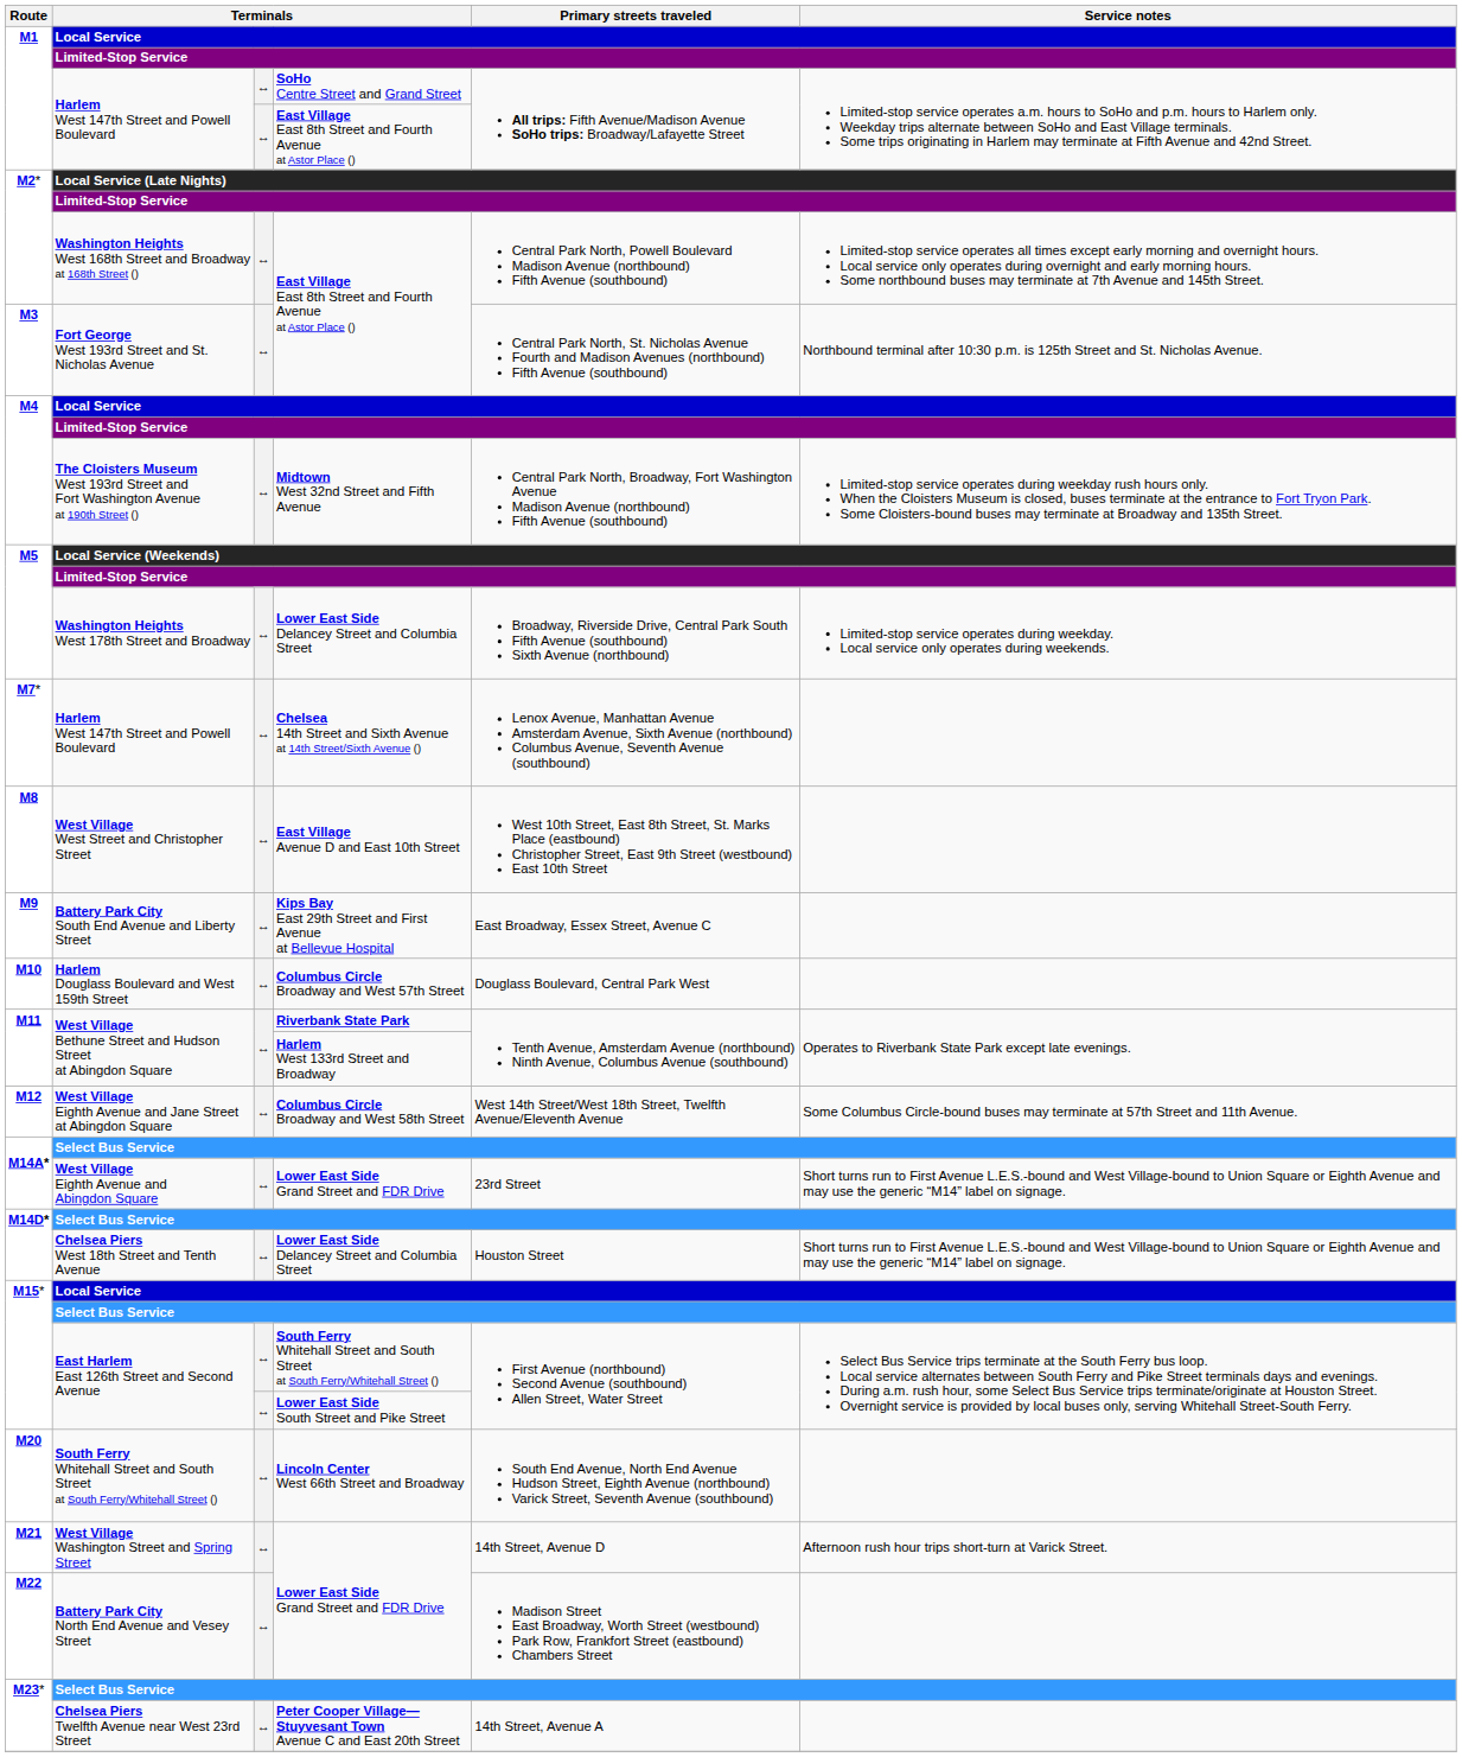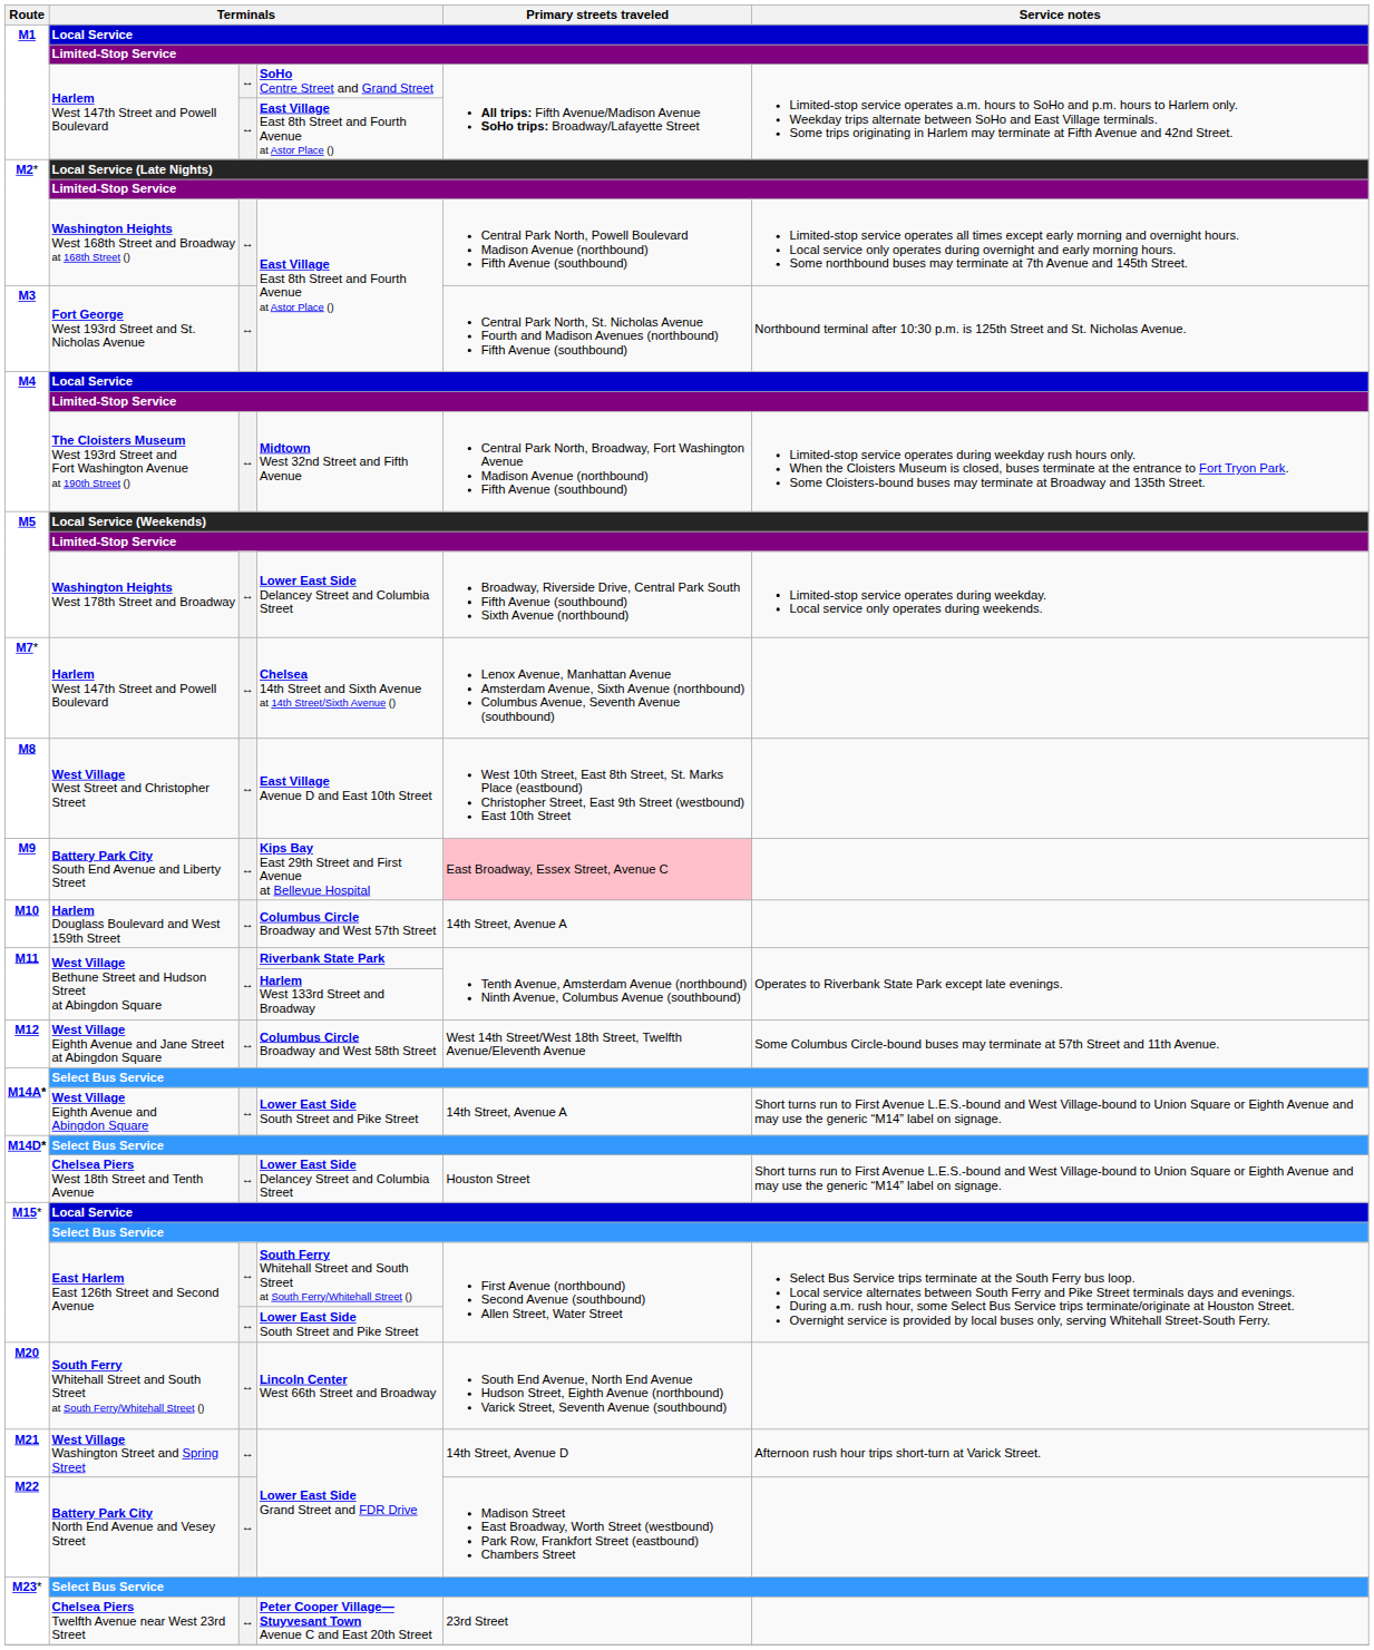Battery Park City South End Avenue and Liberty Street | Primary streets traveled: no background -> pink background
Harlem Douglass Boulevard and West 159th Street | Primary streets traveled: Douglass Boulevard, Central Park West -> 14th Street, Avenue A
West Village Eighth Avenue and Abingdon Square | column 4: Lower East Side Grand Street and FDR Drive -> Lower East Side South Street and Pike Street
West Village Eighth Avenue and Abingdon Square | Primary streets traveled: 23rd Street -> 14th Street, Avenue A
Chelsea Piers Twelfth Avenue near West 23rd Street | Primary streets traveled: 14th Street, Avenue A -> 23rd Street
